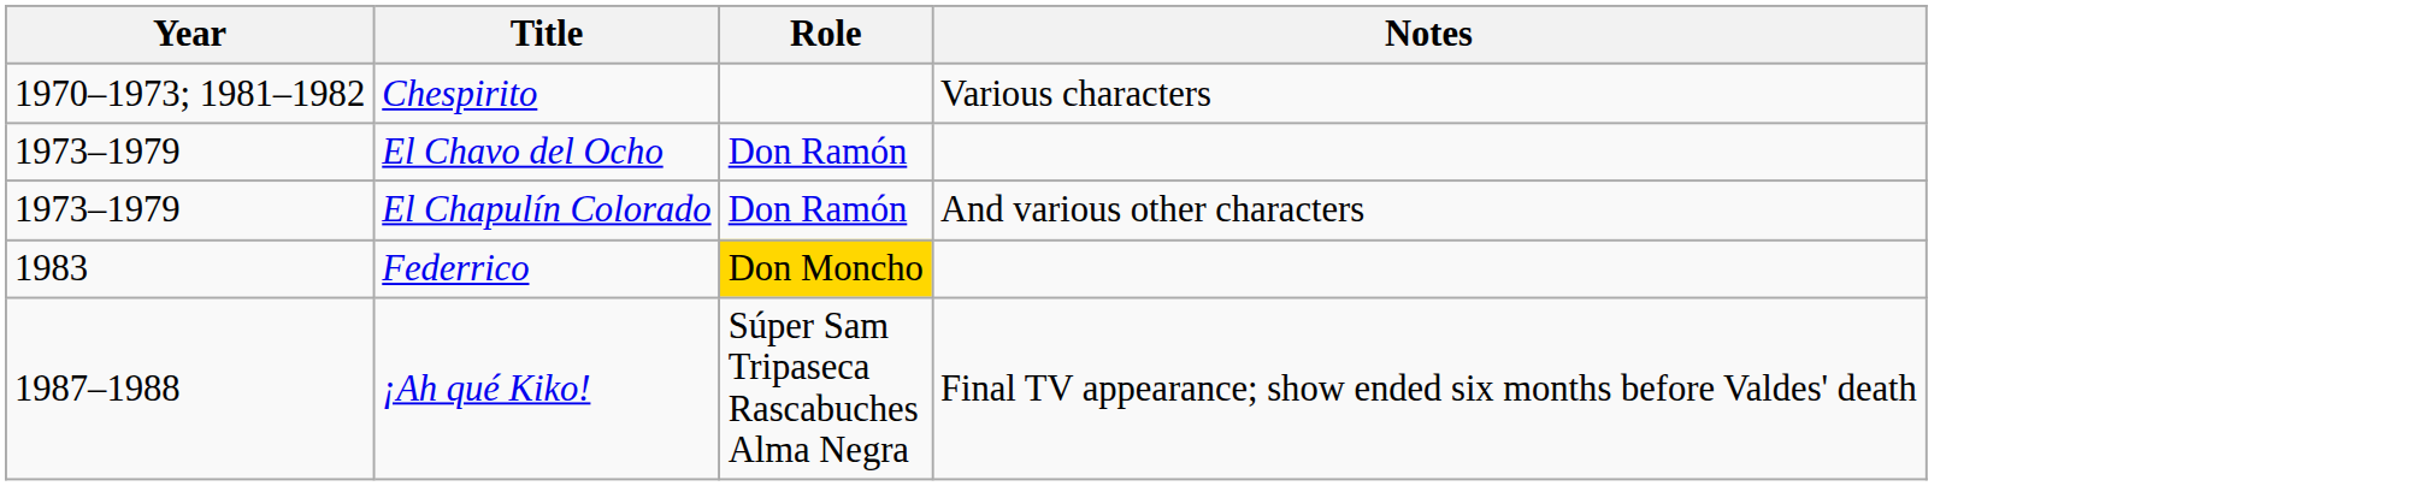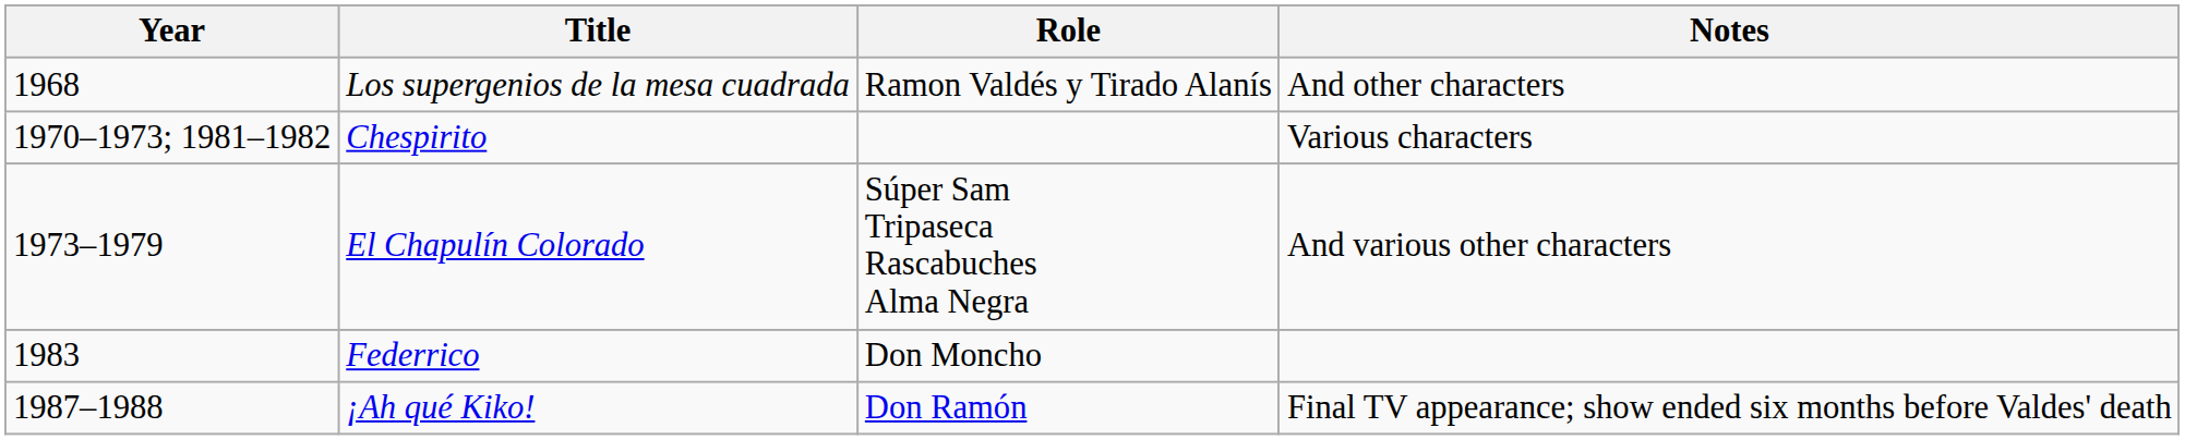+ row: 1968 | Los supergenios de la mesa cuadrada | Ramon Valdés y Tirado Alanís | And other characters
- row: 1973–1979 | El Chavo del Ocho | Don Ramón
El Chapulín Colorado | Role: Don Ramón -> Súper Sam Tripaseca Rascabuches Alma Negra
Federrico | Role: gold background -> no background
¡Ah qué Kiko! | Role: Súper Sam Tripaseca Rascabuches Alma Negra -> Don Ramón
